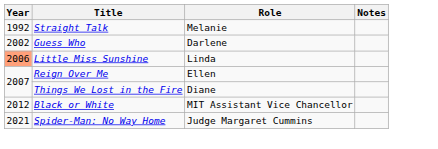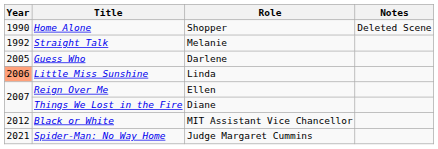+ row: 1990 | Home Alone | Shopper | Deleted Scene
Guess Who | Year: 2002 -> 2005
